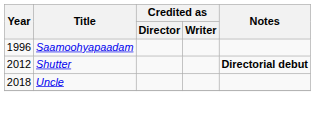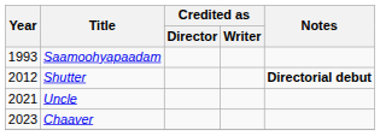Saamoohyapaadam | Year: 1996 -> 1993
Uncle | Year: 2018 -> 2021
+ row: 2023 | Chaaver
